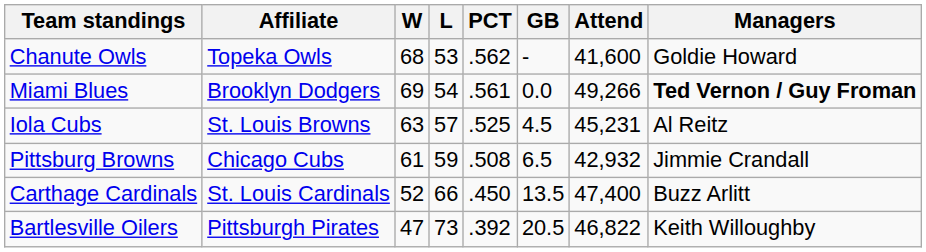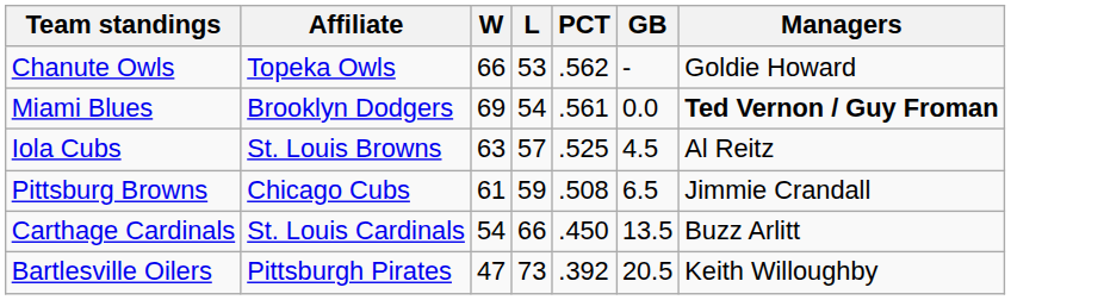- column: Attend | 41,600 | 49,266 | 45,231 | 42,932 | 47,400 | 46,822
Chanute Owls | W: 68 -> 66
Carthage Cardinals | W: 52 -> 54
